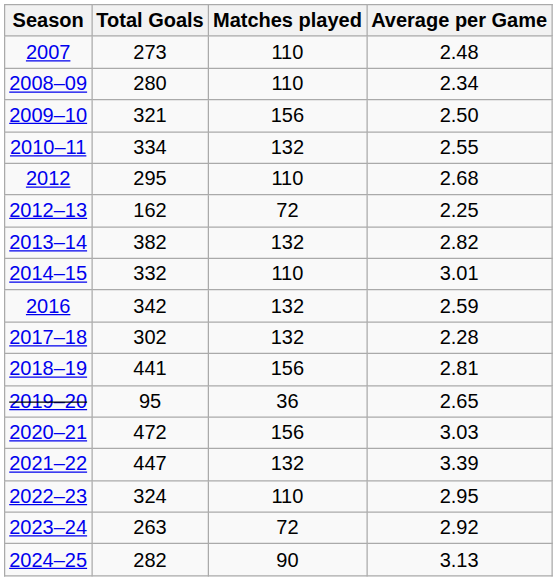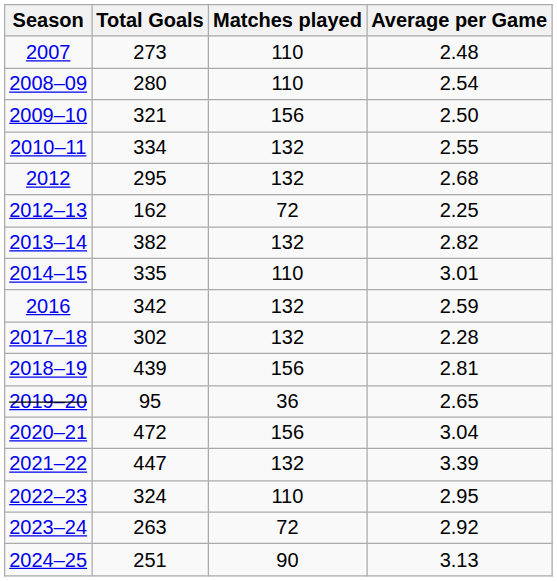2008–09 | Average per Game: 2.34 -> 2.54
2012 | Matches played: 110 -> 132
2014–15 | Total Goals: 332 -> 335
2018–19 | Total Goals: 441 -> 439
2020–21 | Average per Game: 3.03 -> 3.04
2024–25 | Total Goals: 282 -> 251
